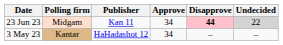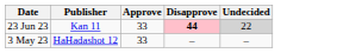- column: Polling firm | Midgam | Kantar
23 Jun 23 | Approve: 34 -> 33
3 May 23 | Approve: 34 -> 33
